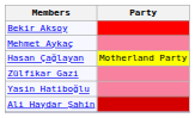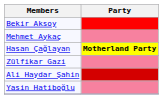Hasan Çağlayan | Party: normal -> bold
rows swapped: Yasin Hatiboğlu <-> Ali Haydar Şahin
